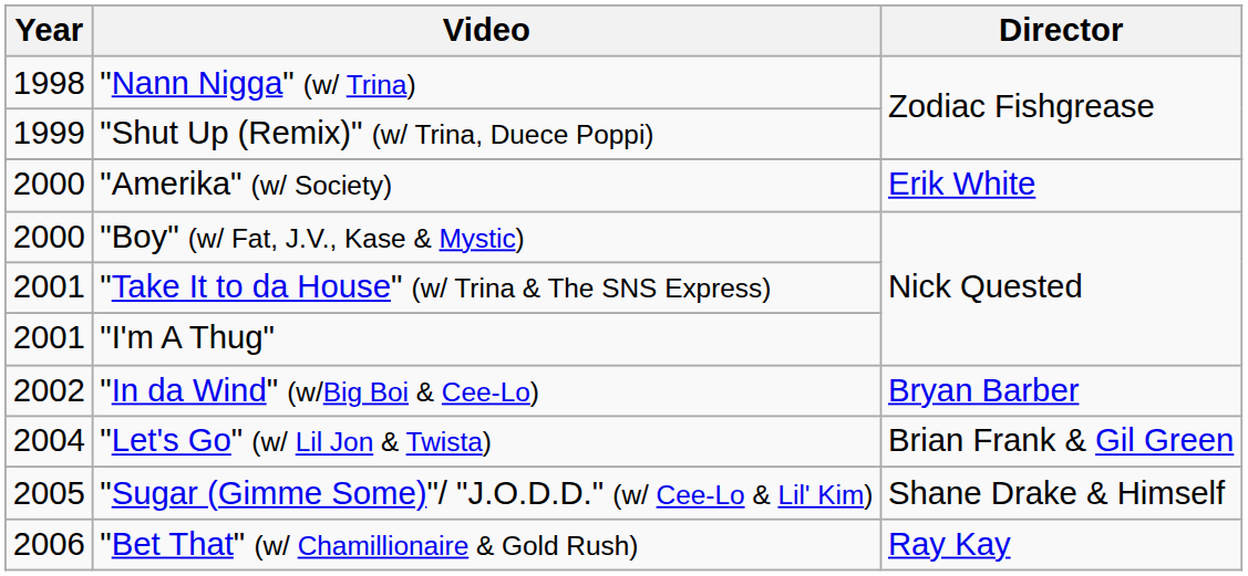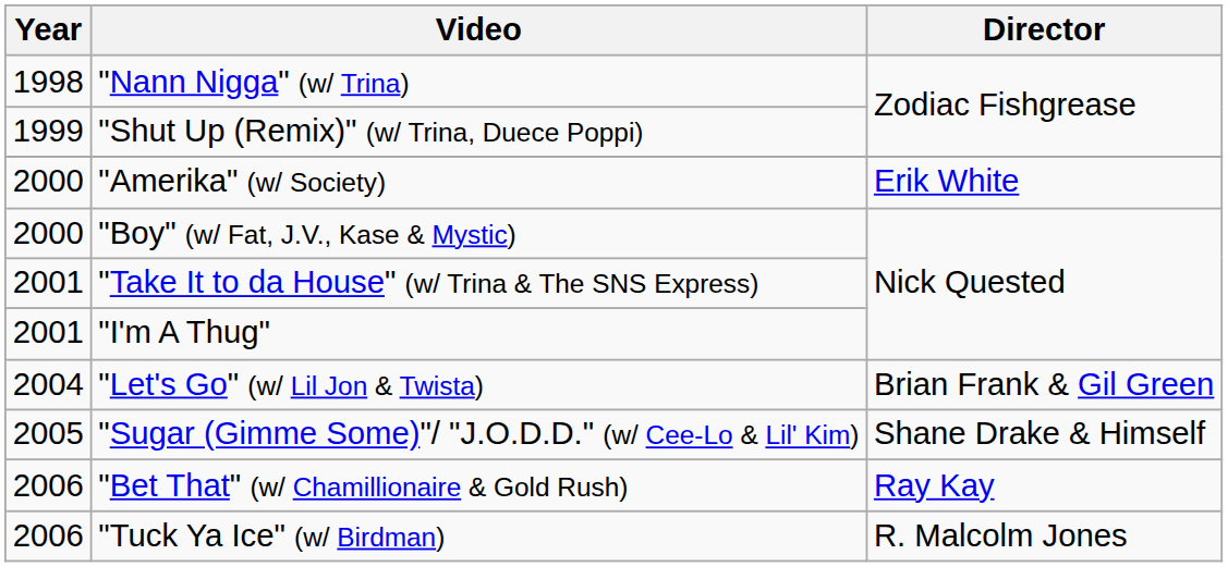- row: 2002 | "In da Wind" (w/Big Boi & Cee-Lo) | Bryan Barber
+ row: 2006 | "Tuck Ya Ice" (w/ Birdman) | R. Malcolm Jones
